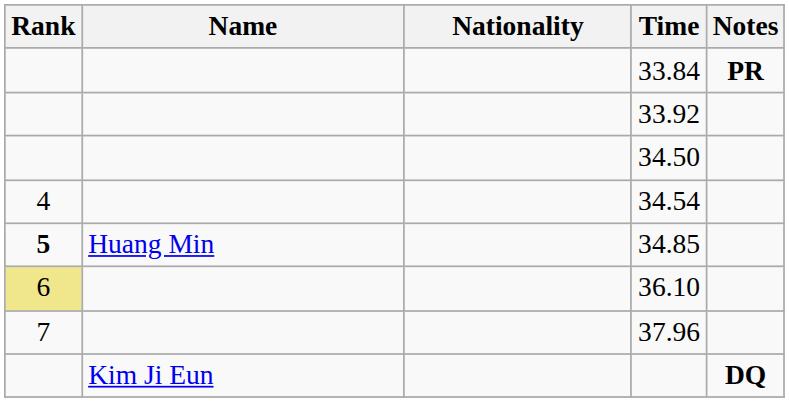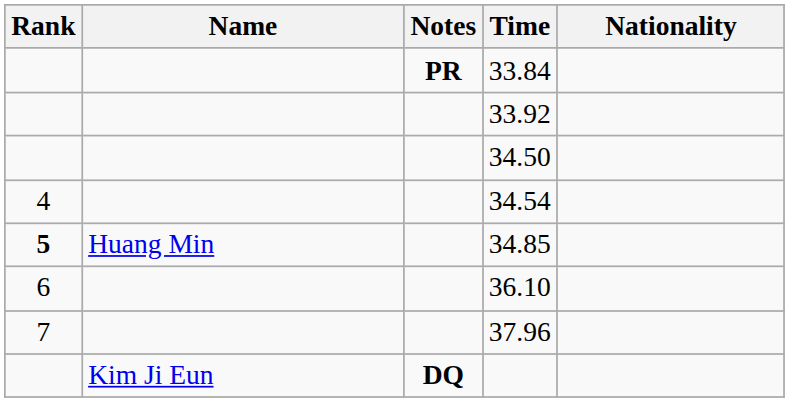columns swapped: Nationality <-> Notes
36.10 | Rank: khaki background -> no background
